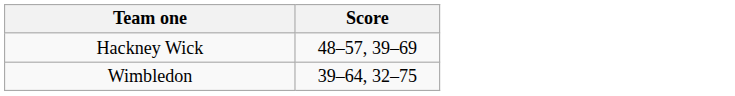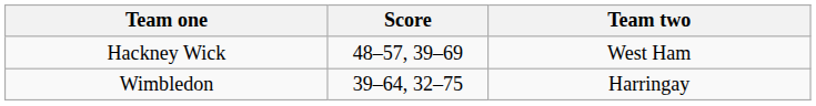+ column: Team two | West Ham | Harringay
